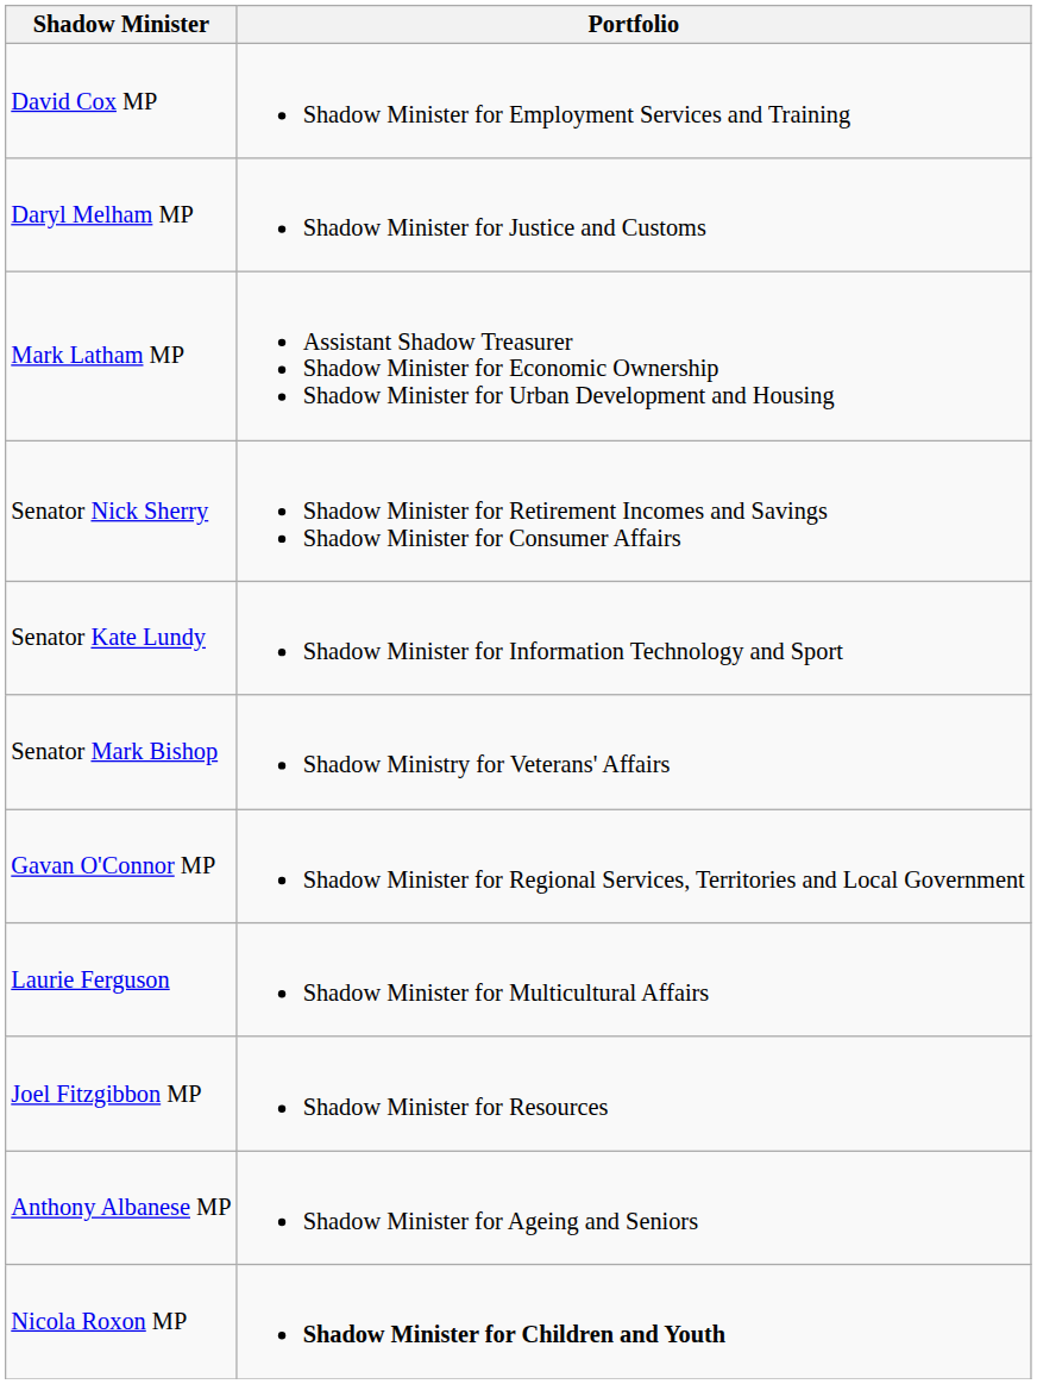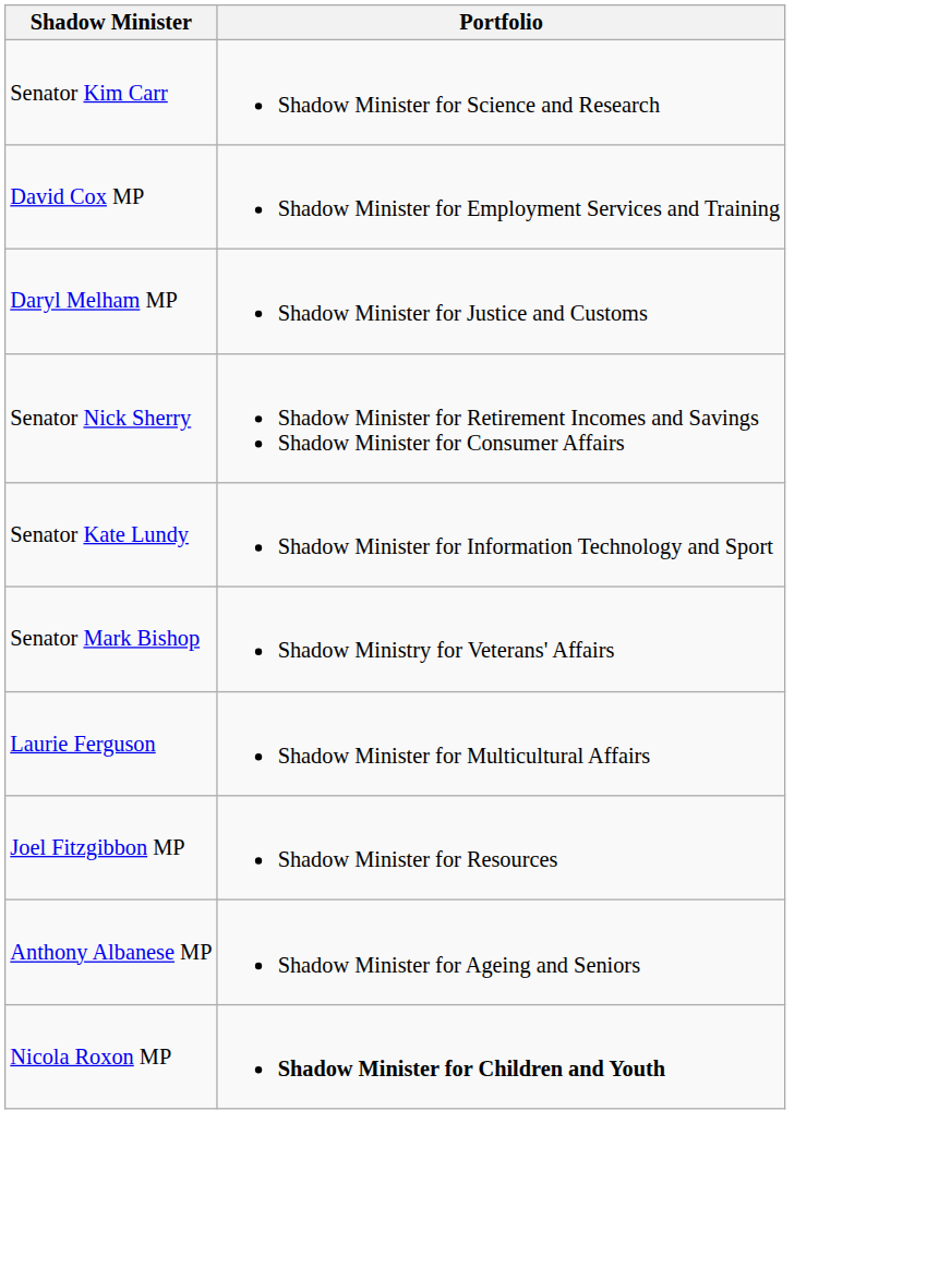+ row: Senator Kim Carr | Shadow Minister for Science and Research
- row: Mark Latham MP | Assistant Shadow Treasurer Shadow Minister for Economic Ownership Shadow Minister for Urban Development and Housing
- row: Gavan O'Connor MP | Shadow Minister for Regional Services, Territories and Local Government
